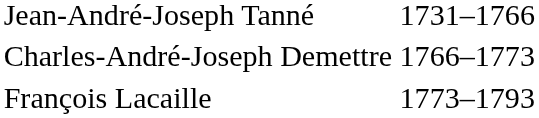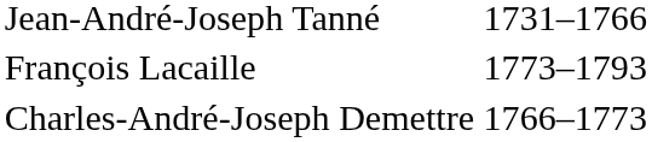rows swapped: Charles-André-Joseph Demettre <-> François Lacaille
